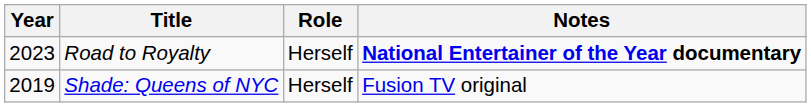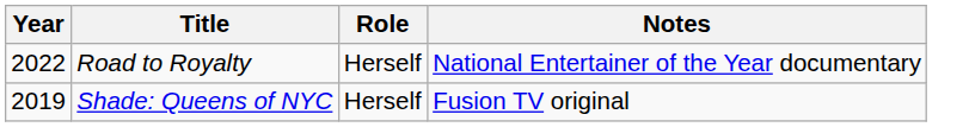Road to Royalty | Year: 2023 -> 2022
Road to Royalty | Notes: bold -> normal
